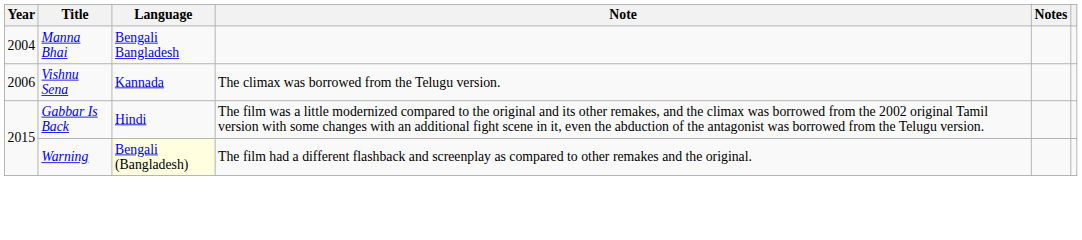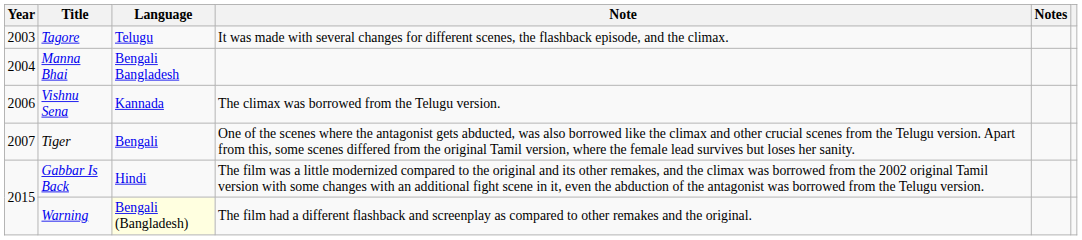+ row: 2003 | Tagore | Telugu | It was made with several changes for different scenes, the flashback episode, and the climax.
+ row: 2007 | Tiger | Bengali | One of the scenes where the antagonist gets abducted, was also borrowed like the climax and other crucial scenes from the Telugu version. Apart from this, some scenes differed from the original Tamil version, where the female lead survives but loses her sanity.
